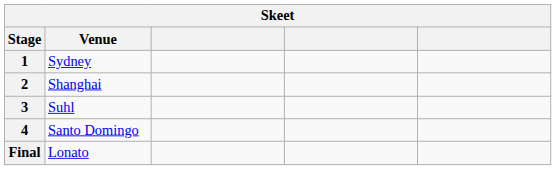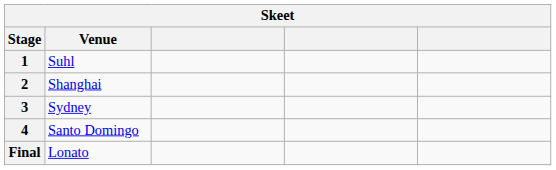1 | Venue: Sydney -> Suhl
3 | Venue: Suhl -> Sydney
